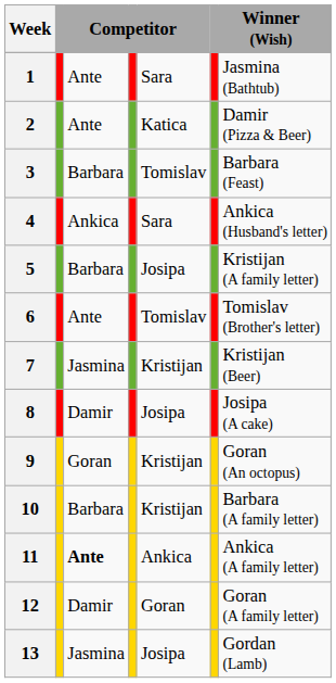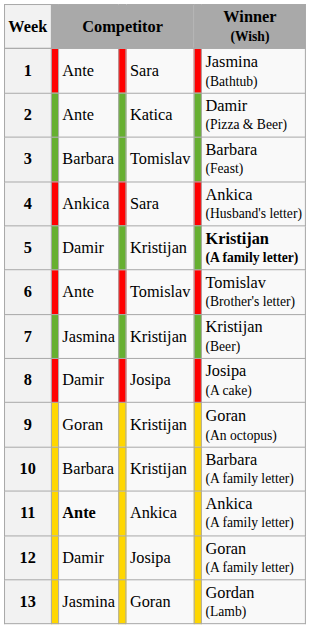5 | column 3: Barbara -> Damir
5 | column 5: Josipa -> Kristijan
5 | column 7: normal -> bold
12 | column 5: Goran -> Josipa
13 | column 5: Josipa -> Goran
